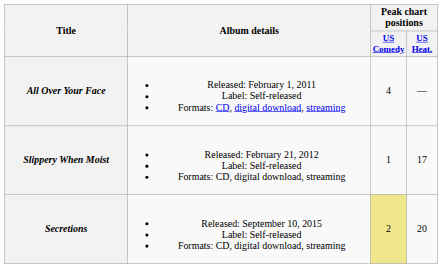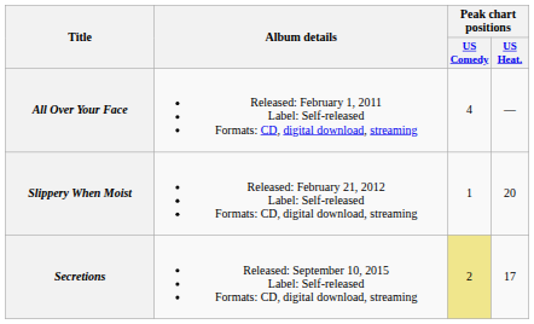Slippery When Moist | Peak chart positions / US Heat.: 17 -> 20
Secretions | Peak chart positions / US Heat.: 20 -> 17
